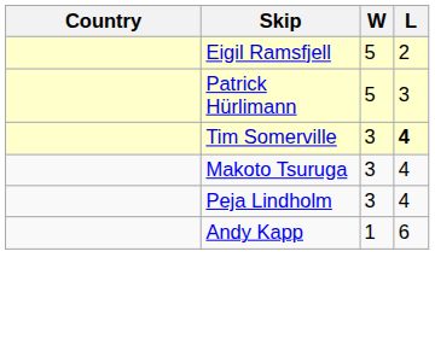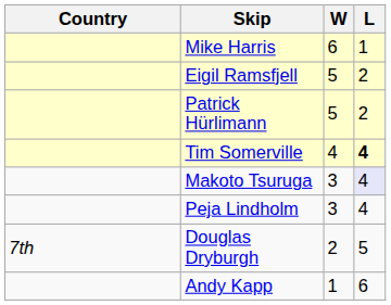+ row: Mike Harris | 6 | 1
Patrick Hürlimann | L: 3 -> 2
Tim Somerville | W: 3 -> 4
Makoto Tsuruga | L: no background -> lavender background
+ row: 7th | Douglas Dryburgh | 2 | 5
